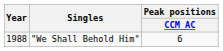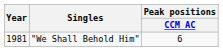"We Shall Behold Him" | Year: 1988 -> 1981
